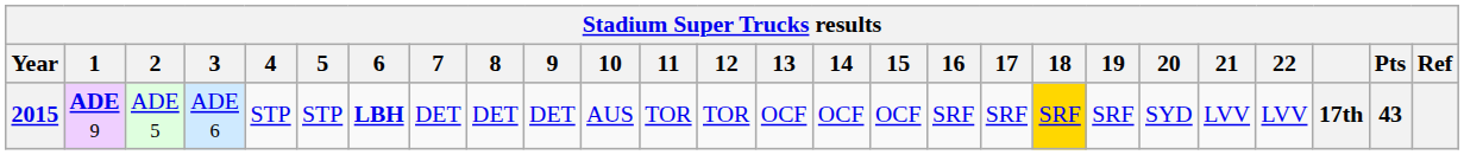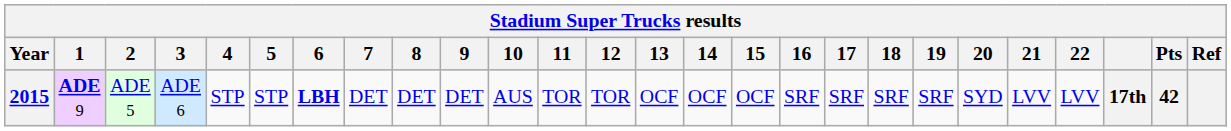2015 | 18: gold background -> no background
2015 | Pts: 43 -> 42
